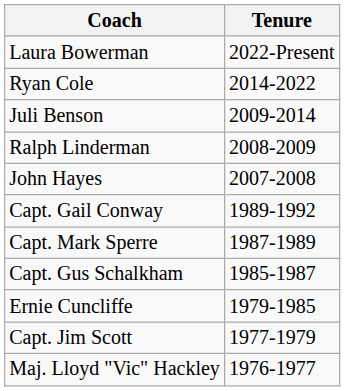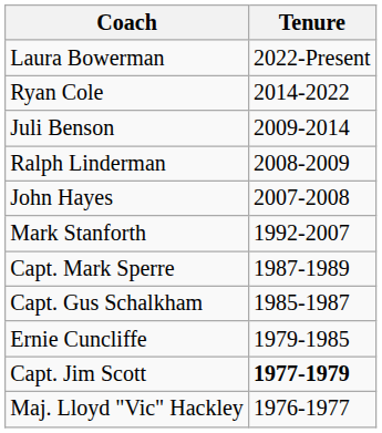+ row: Mark Stanforth | 1992-2007
- row: Capt. Gail Conway | 1989-1992
Capt. Jim Scott | Tenure: normal -> bold
